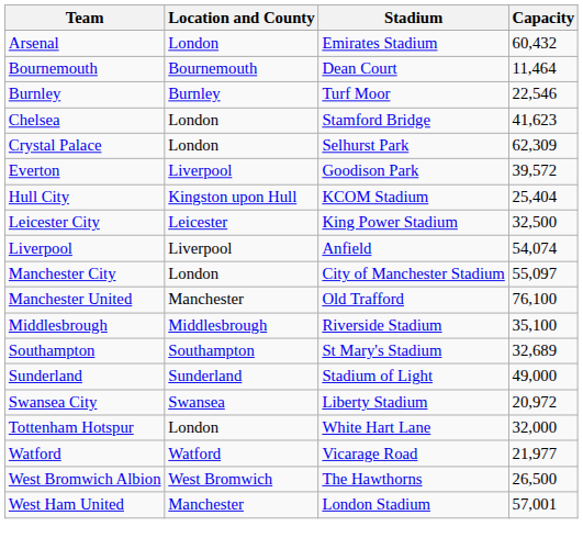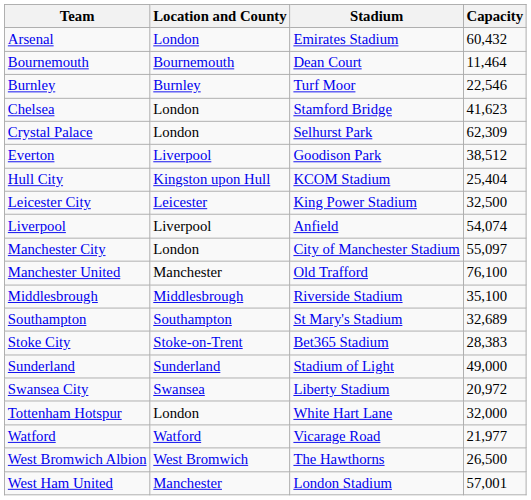Everton | Capacity: 39,572 -> 38,512
+ row: Stoke City | Stoke-on-Trent | Bet365 Stadium | 28,383
